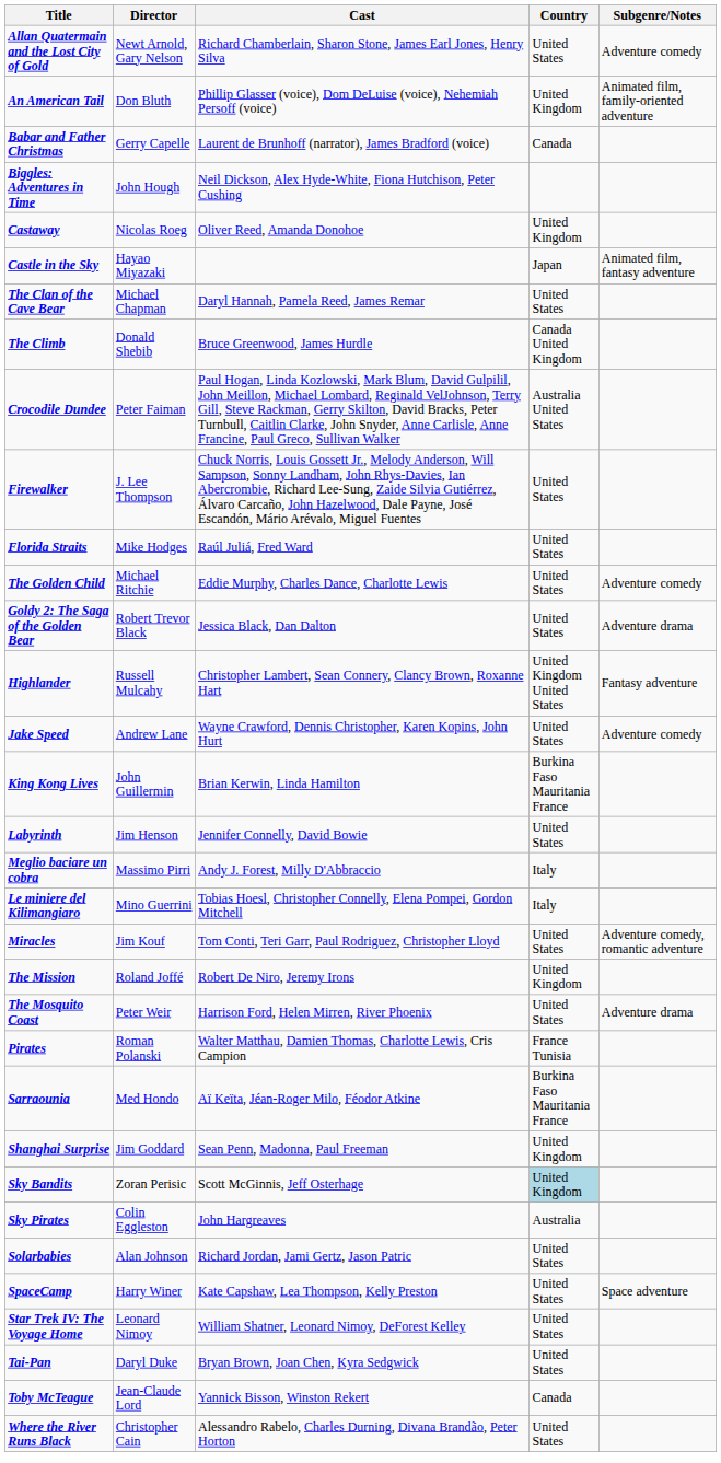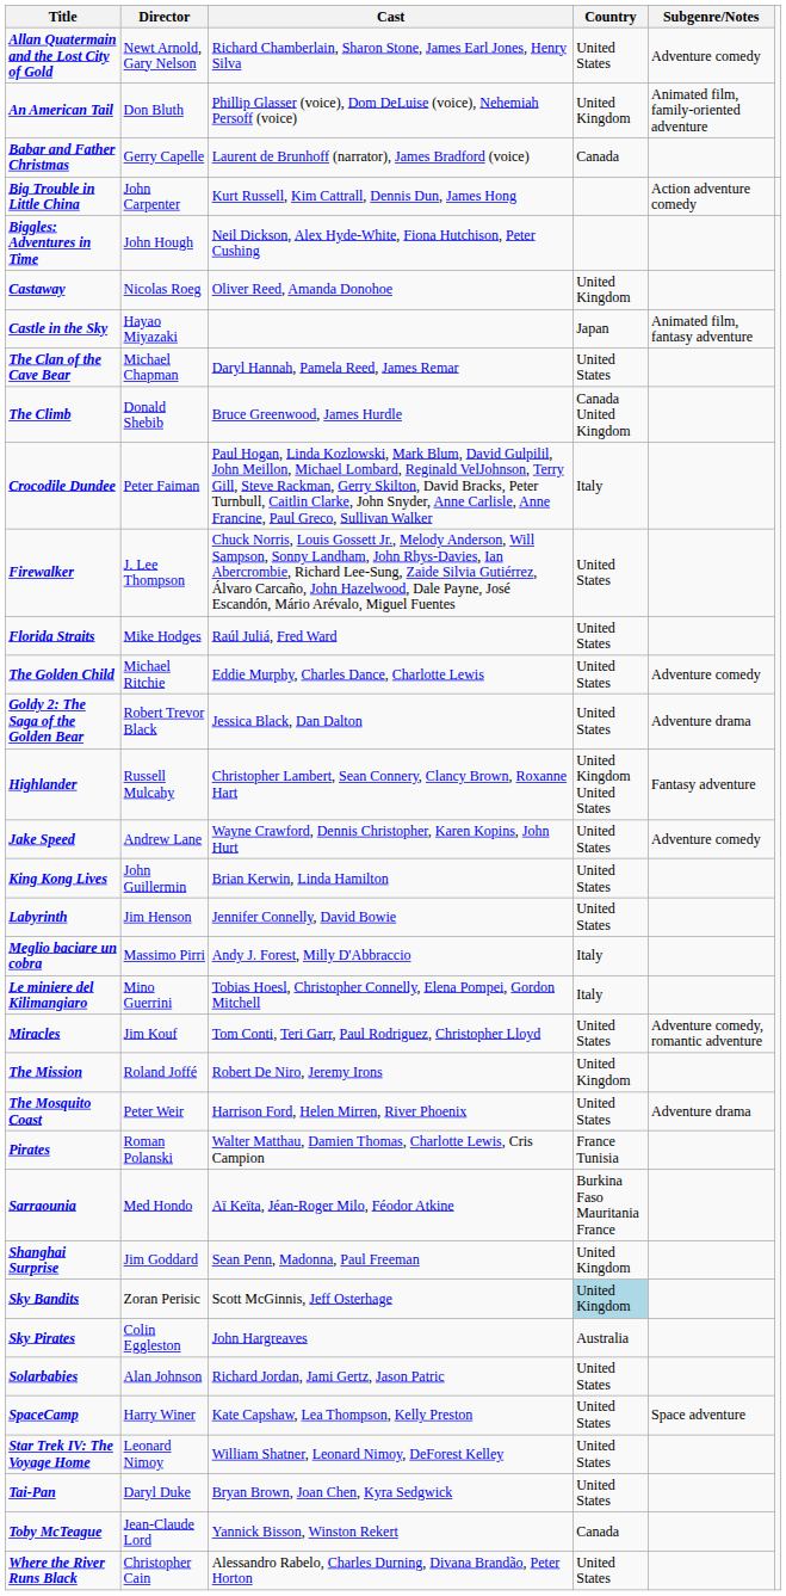+ row: Big Trouble in Little China | John Carpenter | Kurt Russell, Kim Cattrall, Dennis Dun, James Hong | Action adventure comedy
Crocodile Dundee | Country: Australia United States -> Italy
King Kong Lives | Country: Burkina Faso Mauritania France -> United States
